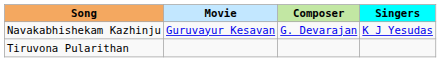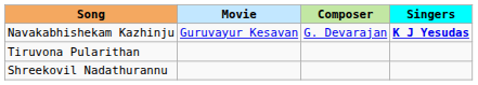Navakabhishekam Kazhinju | Singers: normal -> bold
+ row: Shreekovil Nadathurannu
